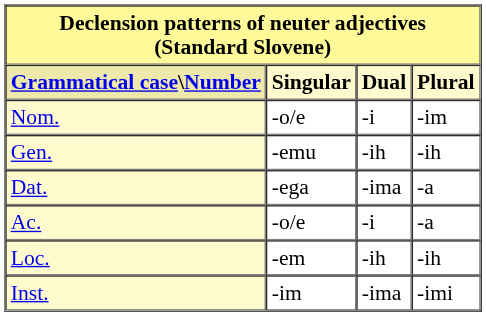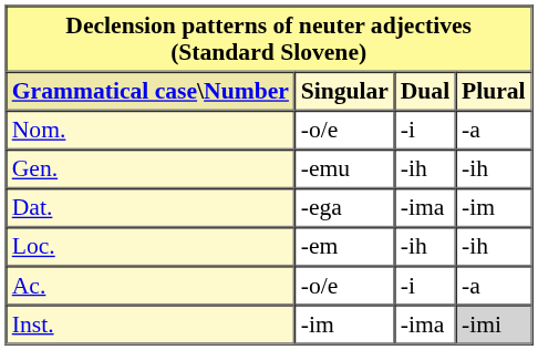Nom. | Plural: -im -> -a
Dat. | Plural: -a -> -im
rows swapped: Ac. <-> Loc.
Inst. | Plural: no background -> lightgrey background
